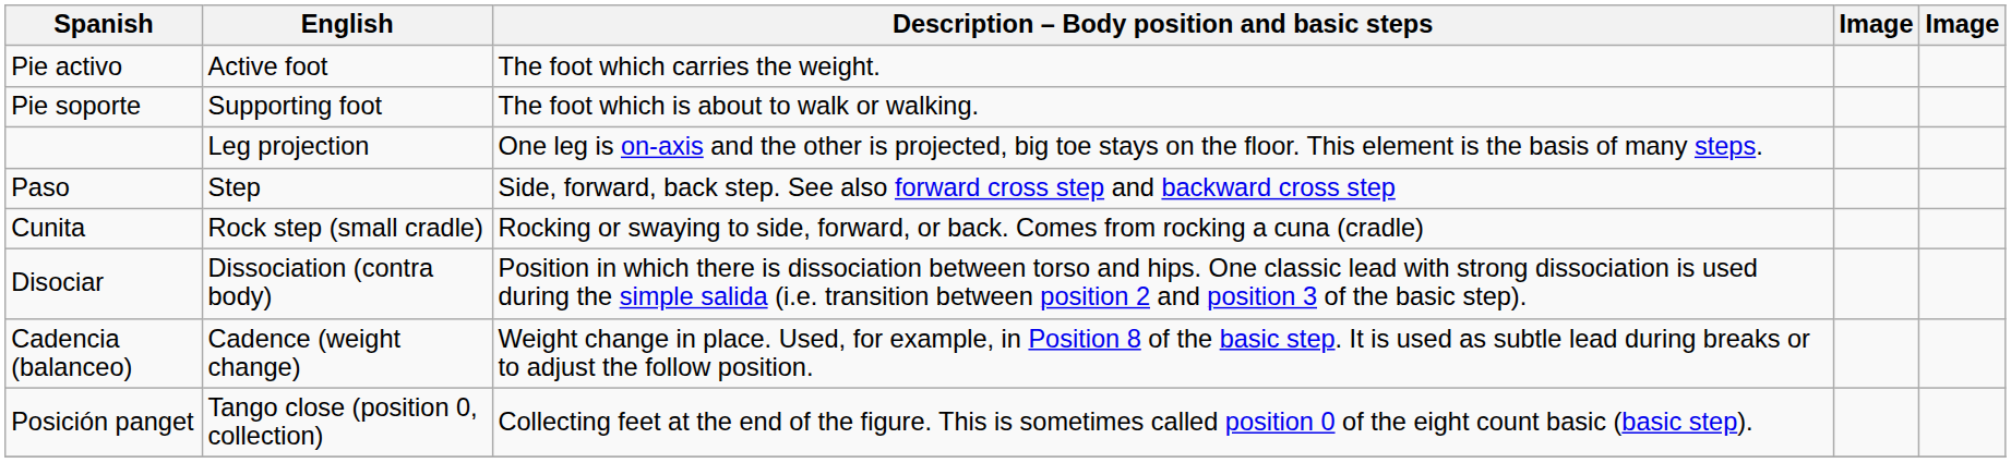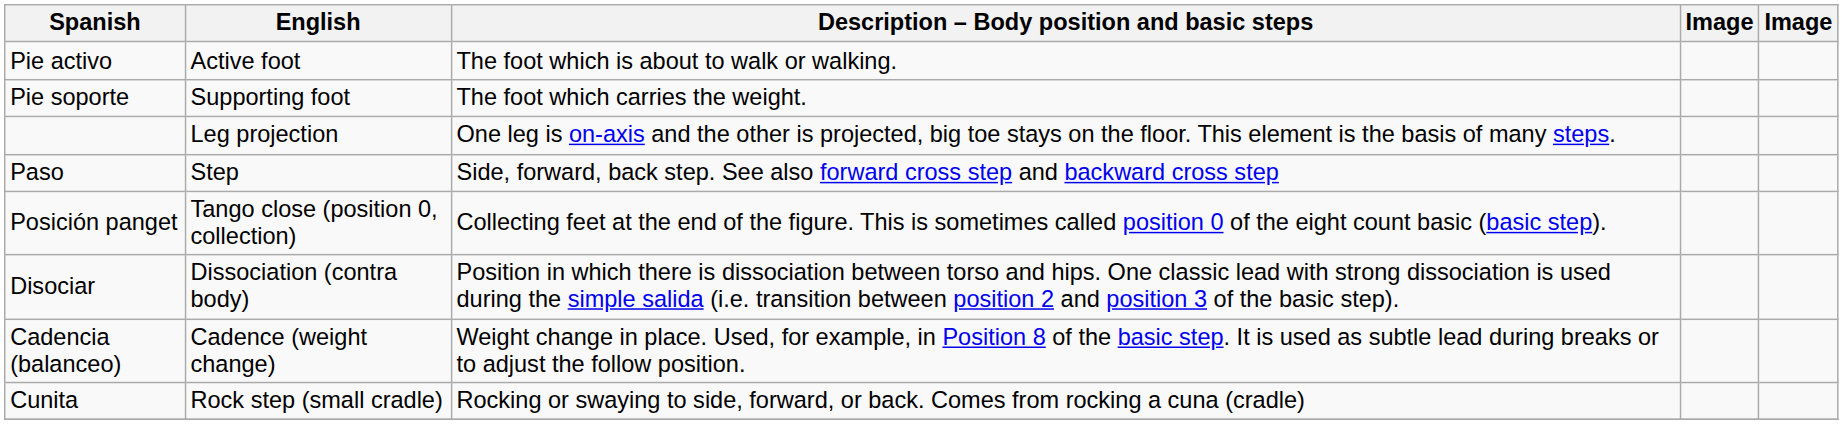Pie activo | Description – Body position and basic steps: The foot which carries the weight. -> The foot which is about to walk or walking.
Pie soporte | Description – Body position and basic steps: The foot which is about to walk or walking. -> The foot which carries the weight.
rows swapped: Posición panget <-> Cunita
